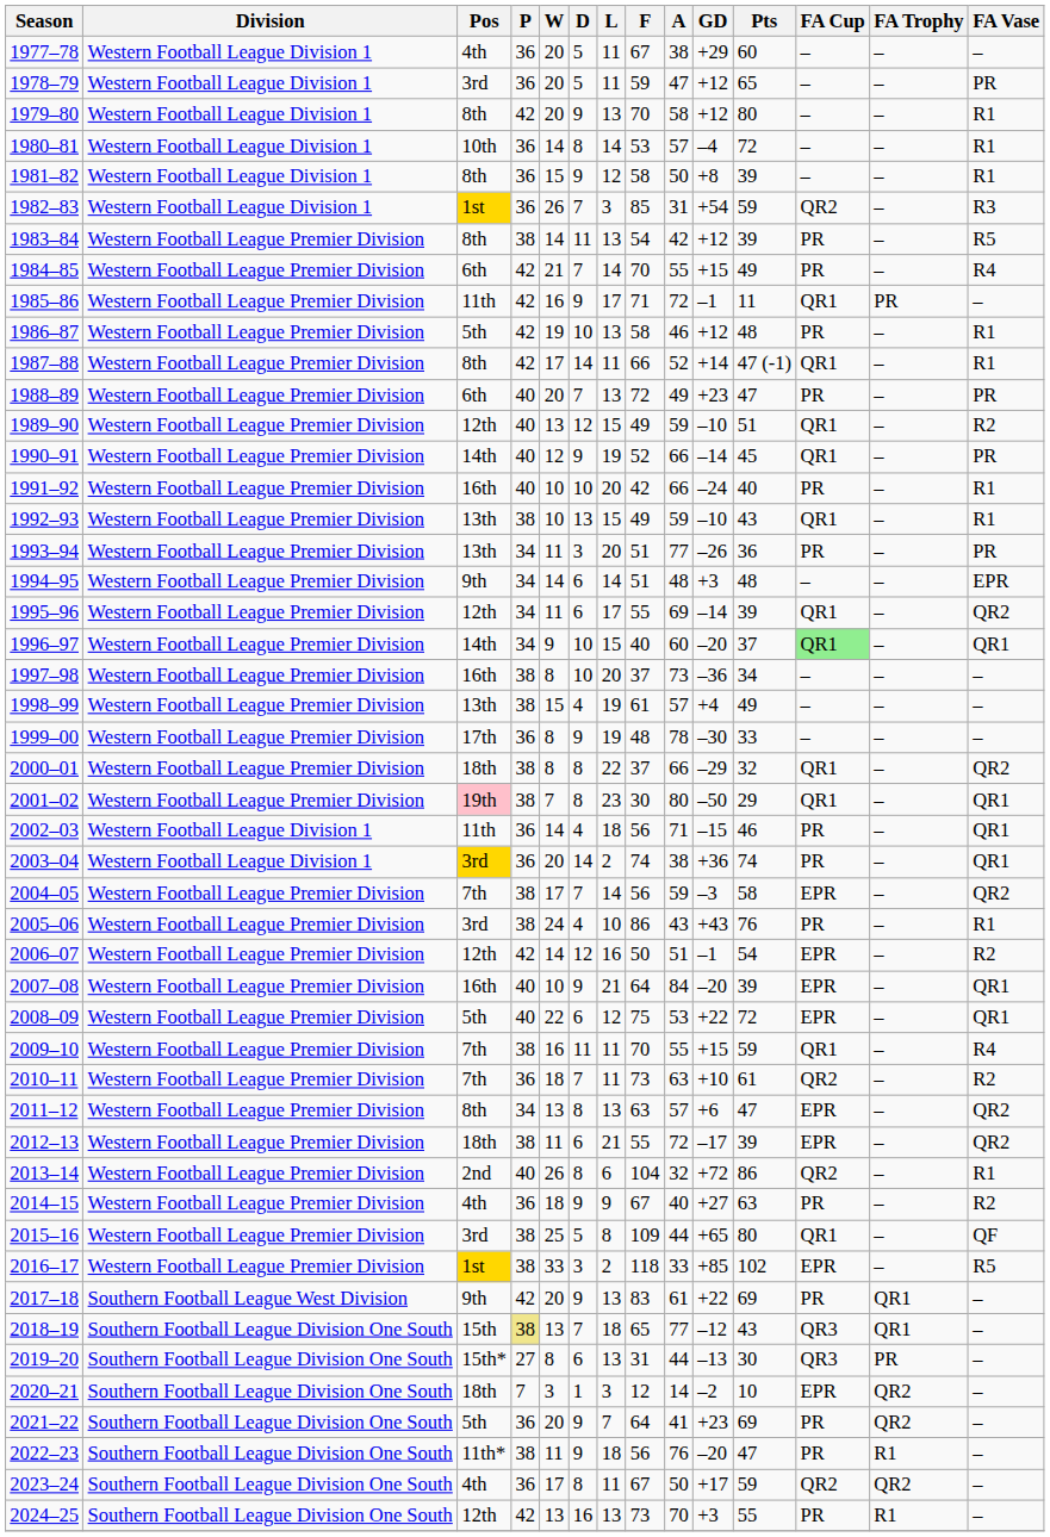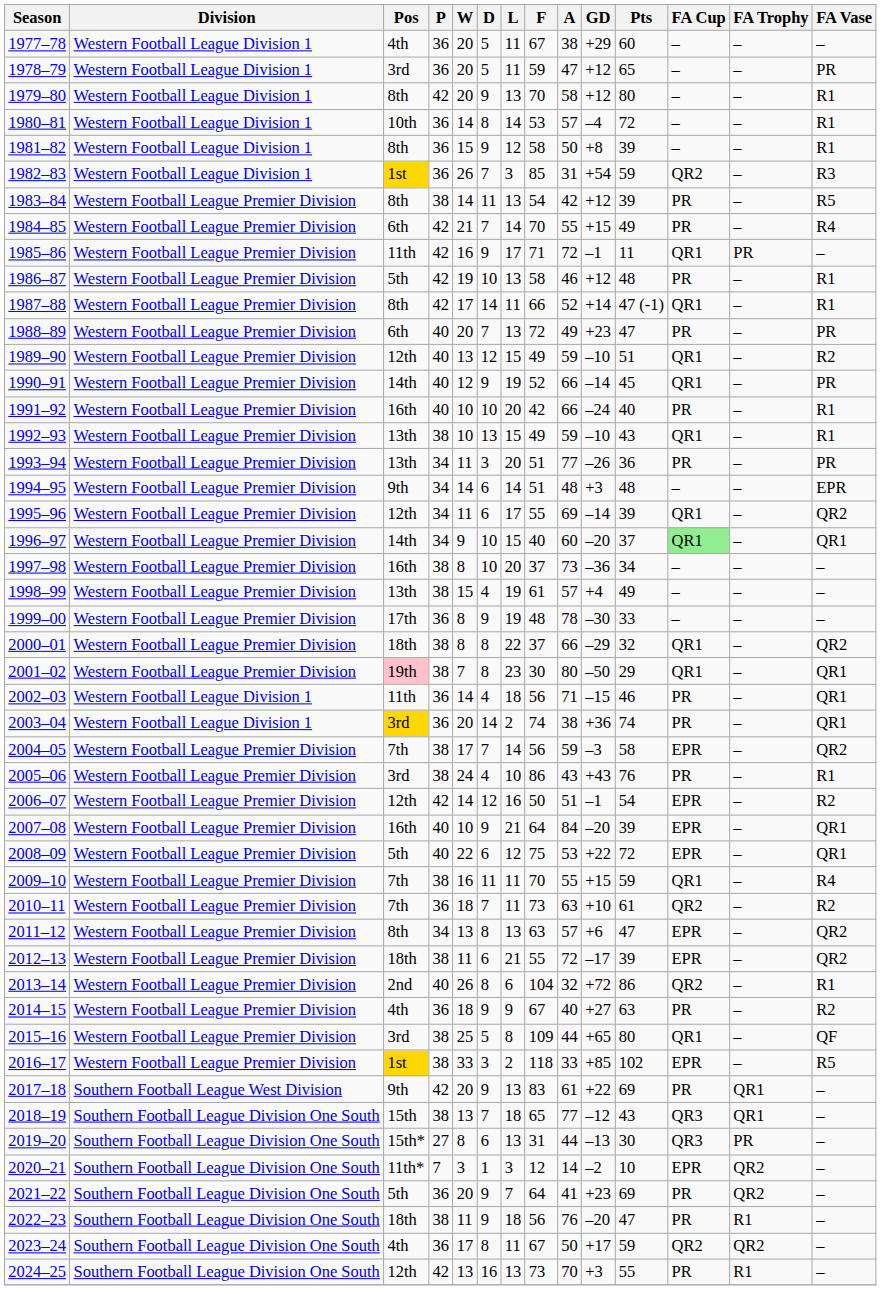2018–19 | P: khaki background -> no background
2020–21 | Pos: 18th -> 11th*
2022–23 | Pos: 11th* -> 18th
